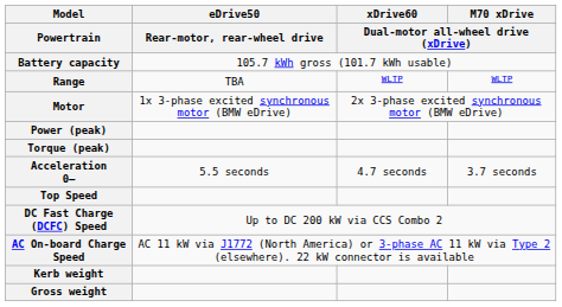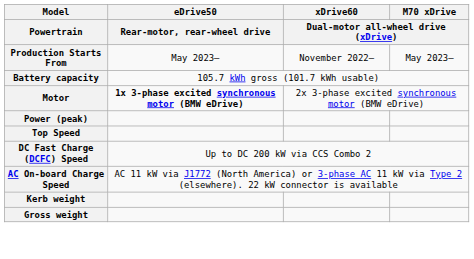+ row: Production Starts From | May 2023– | November 2022– | May 2023–
- row: Range | TBA | WLTP | WLTP
Motor | eDrive50 / Rear-motor, rear-wheel drive: normal -> bold
- row: Torque (peak)
- row: Acceleration 0– | 5.5 seconds | 4.7 seconds | 3.7 seconds
